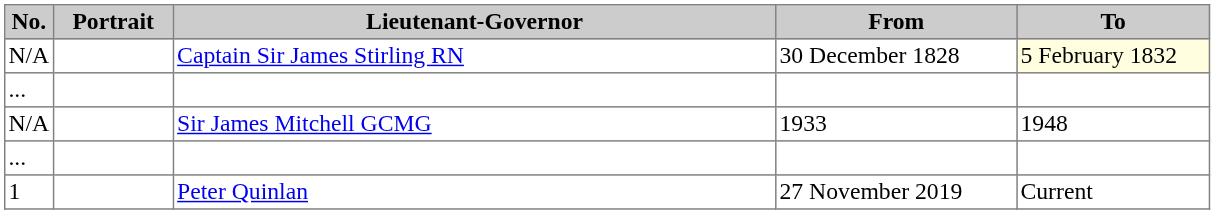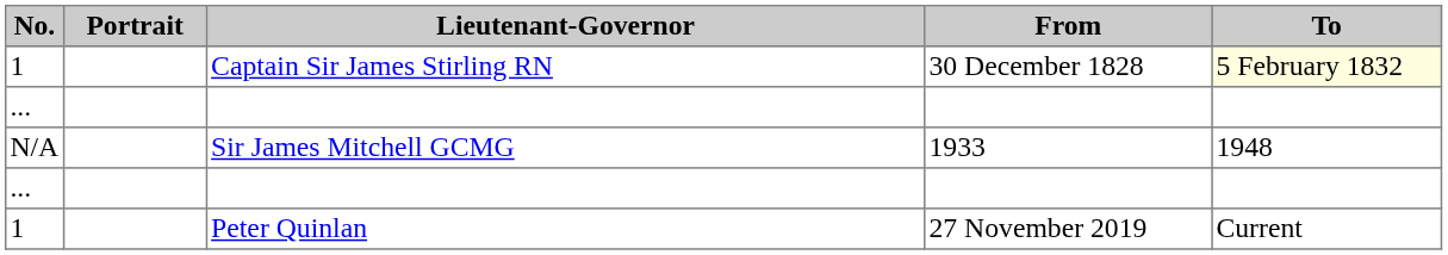Captain Sir James Stirling RN | No.: N/A -> 1
